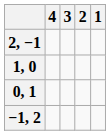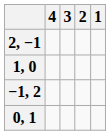rows swapped: 0, 1 <-> −1, 2
